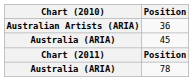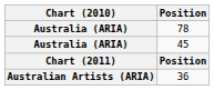rows swapped: 78 <-> 36
